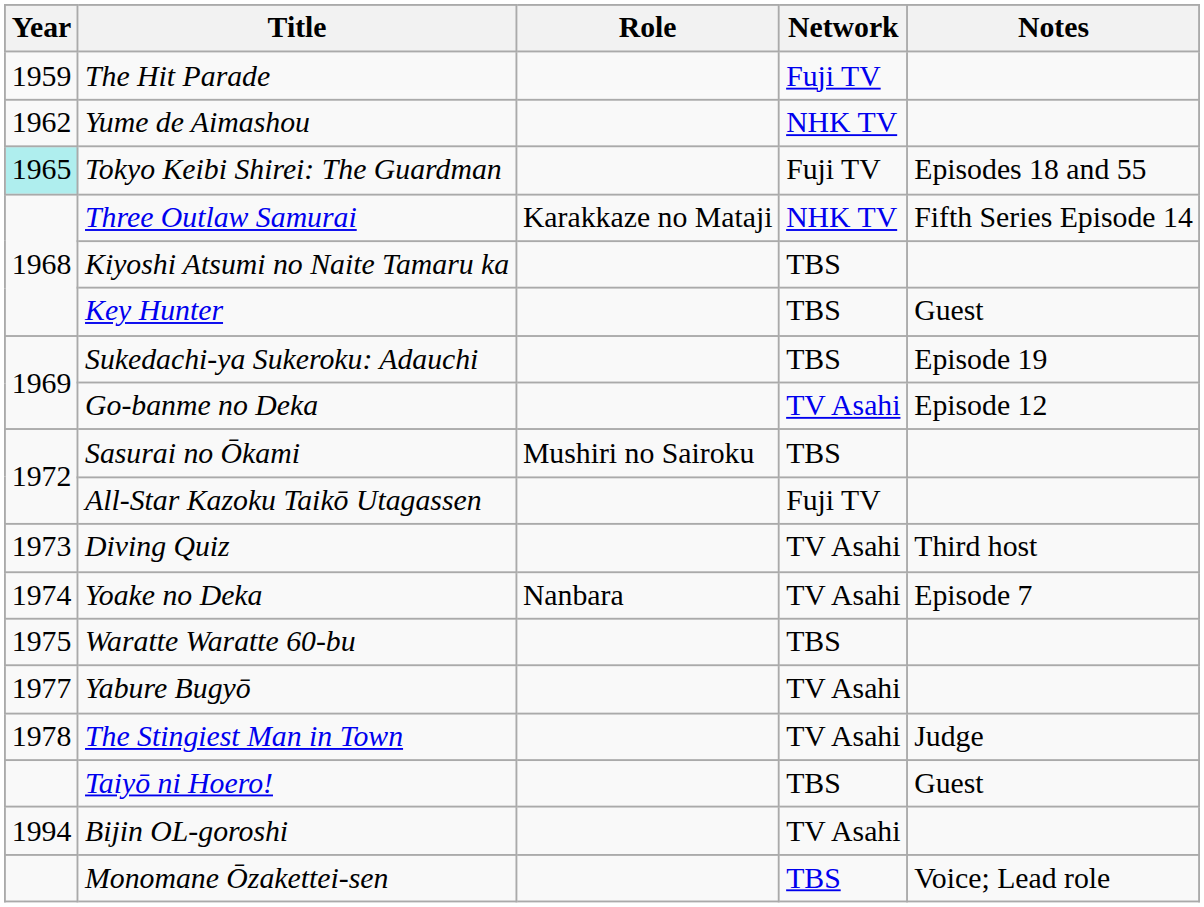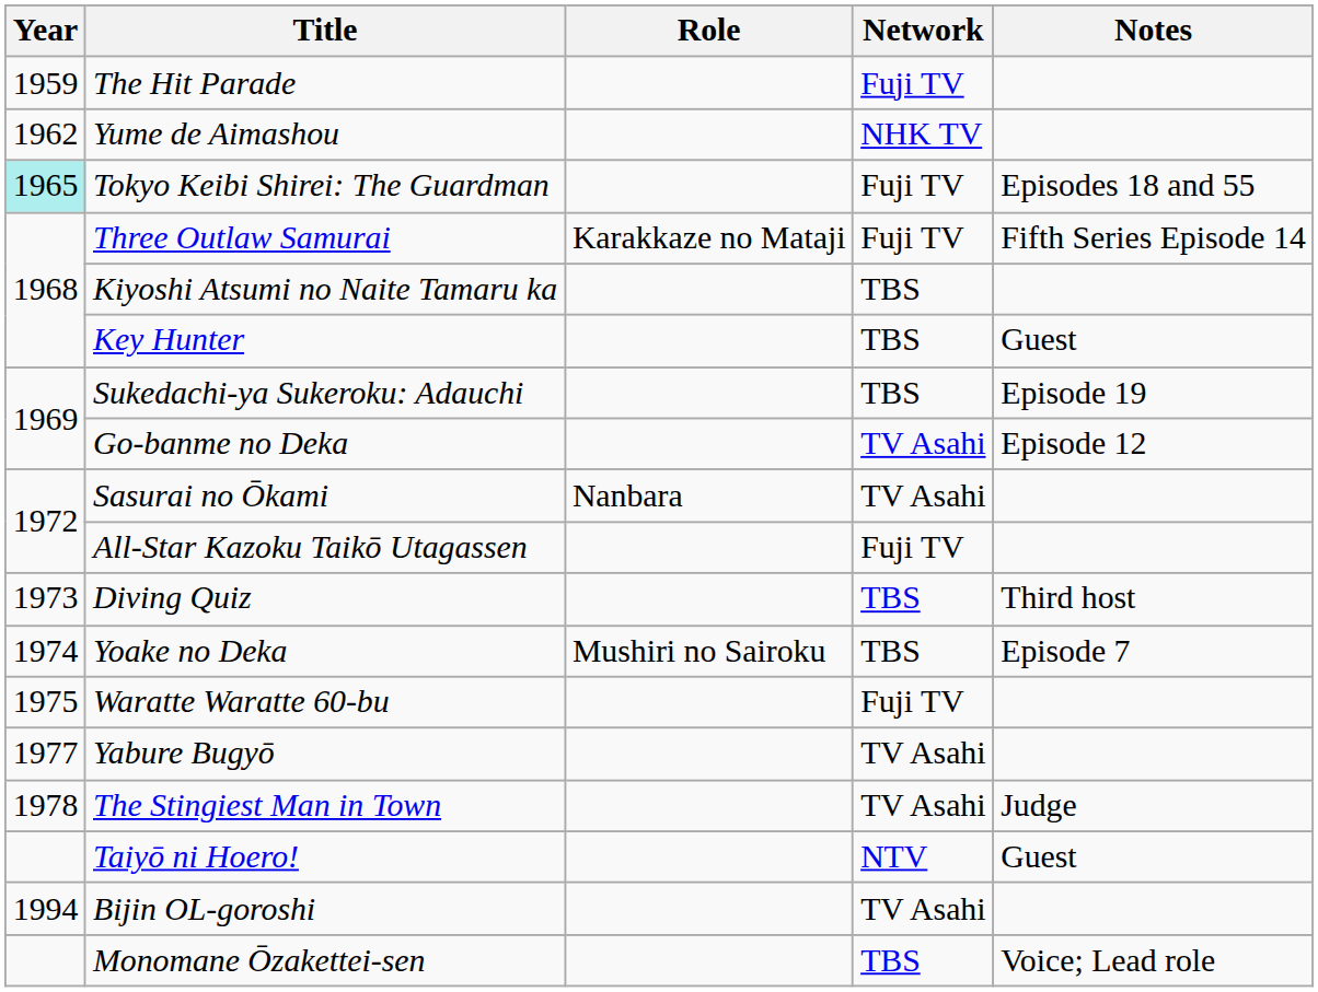Three Outlaw Samurai | Network: NHK TV -> Fuji TV
Sasurai no Ōkami | Role: Mushiri no Sairoku -> Nanbara
Sasurai no Ōkami | Network: TBS -> TV Asahi
Diving Quiz | Network: TV Asahi -> TBS
Yoake no Deka | Role: Nanbara -> Mushiri no Sairoku
Yoake no Deka | Network: TV Asahi -> TBS
Waratte Waratte 60-bu | Network: TBS -> Fuji TV
Taiyō ni Hoero! | Network: TBS -> NTV
